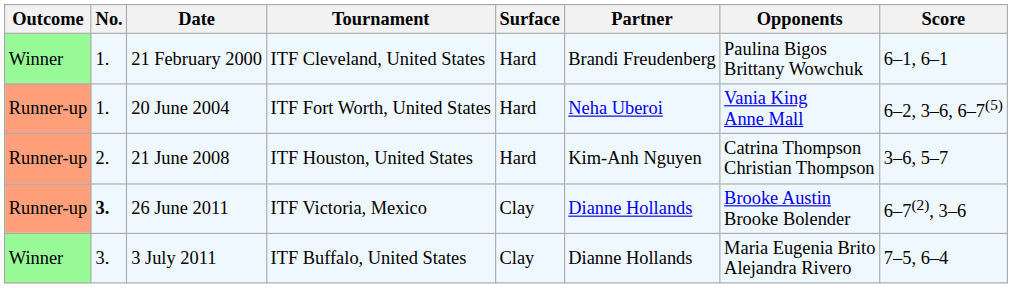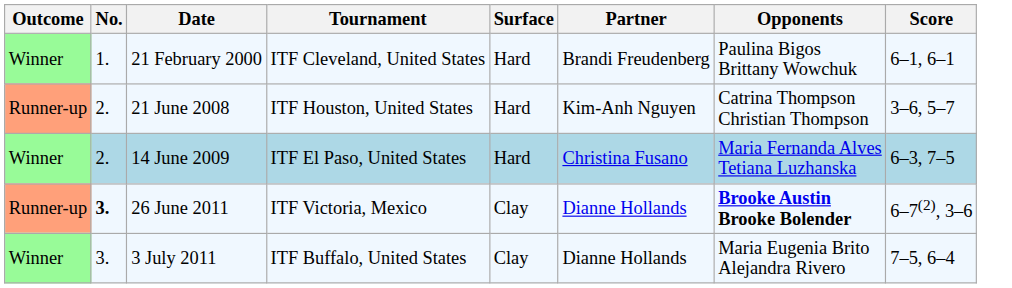- row: Runner-up | 1. | 20 June 2004 | ITF Fort Worth, United States | Hard | Neha Uberoi | Vania King Anne Mall | 6–2, 3–6, 6–7(5)
+ row: Winner | 2. | 14 June 2009 | ITF El Paso, United States | Hard | Christina Fusano | Maria Fernanda Alves Tetiana Luzhanska | 6–3, 7–5
26 June 2011 | Opponents: normal -> bold
